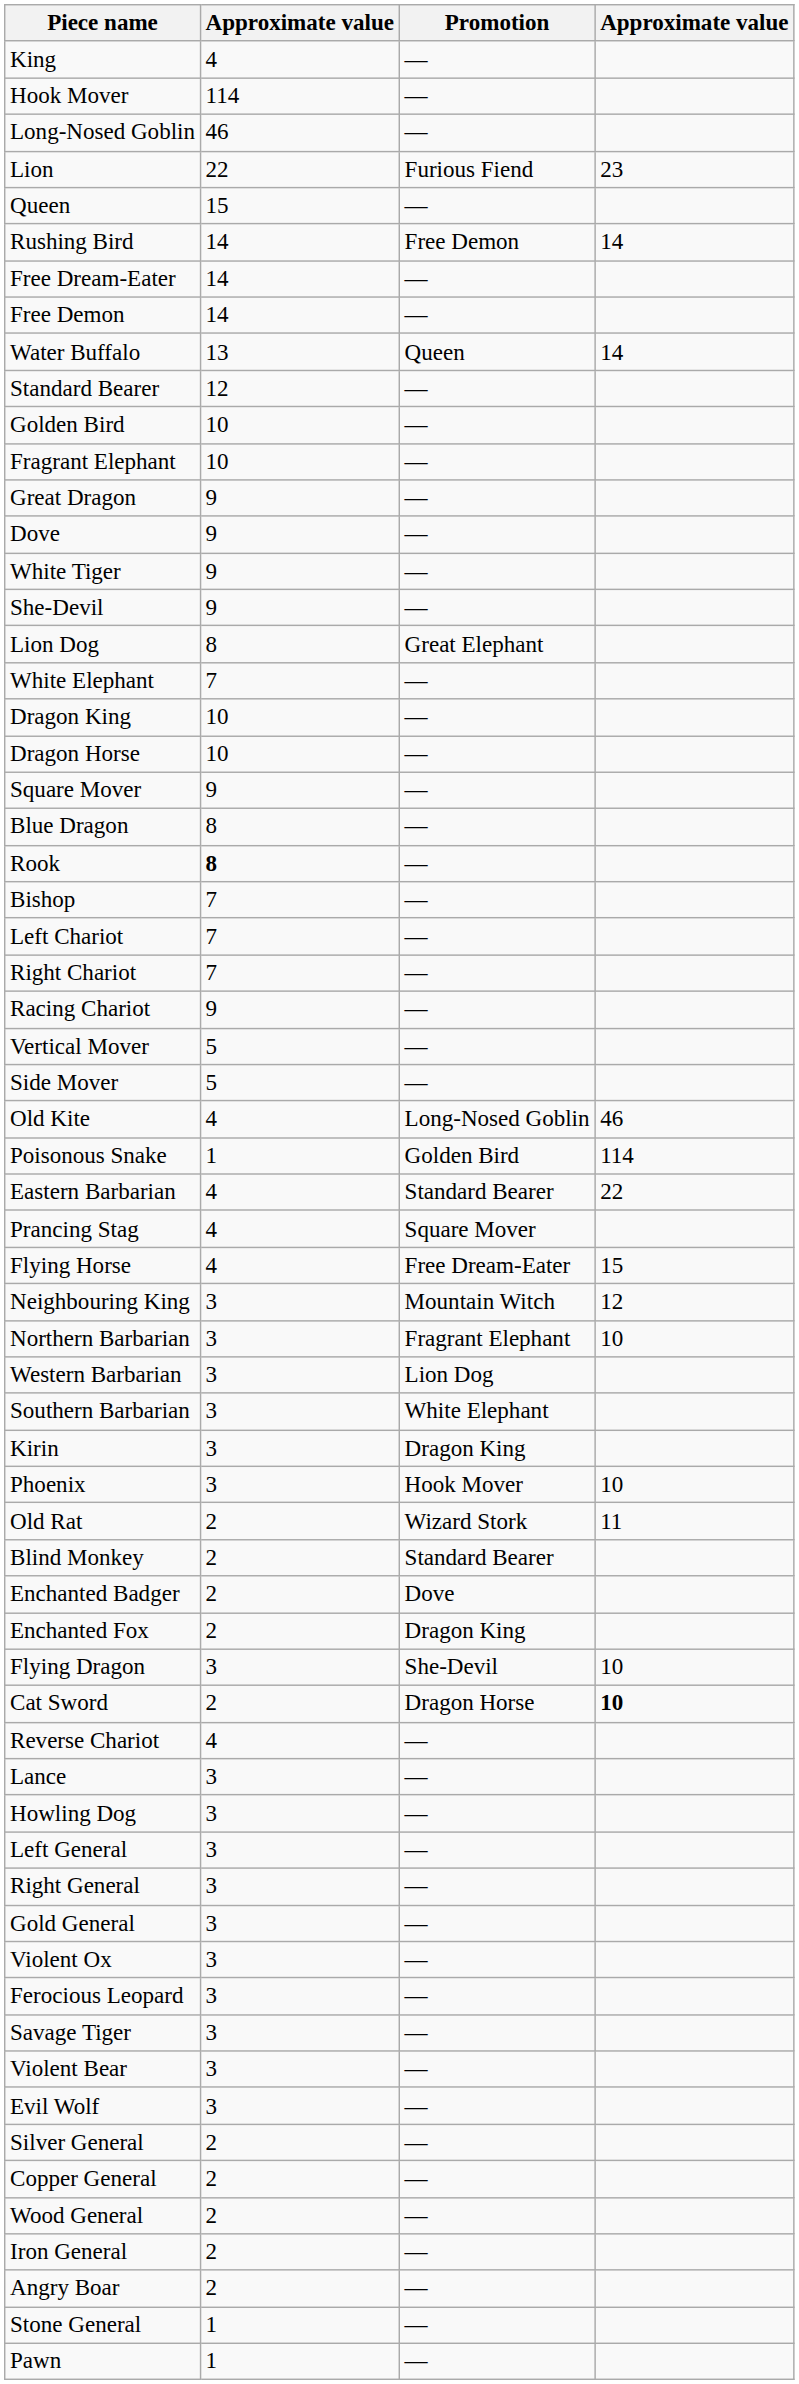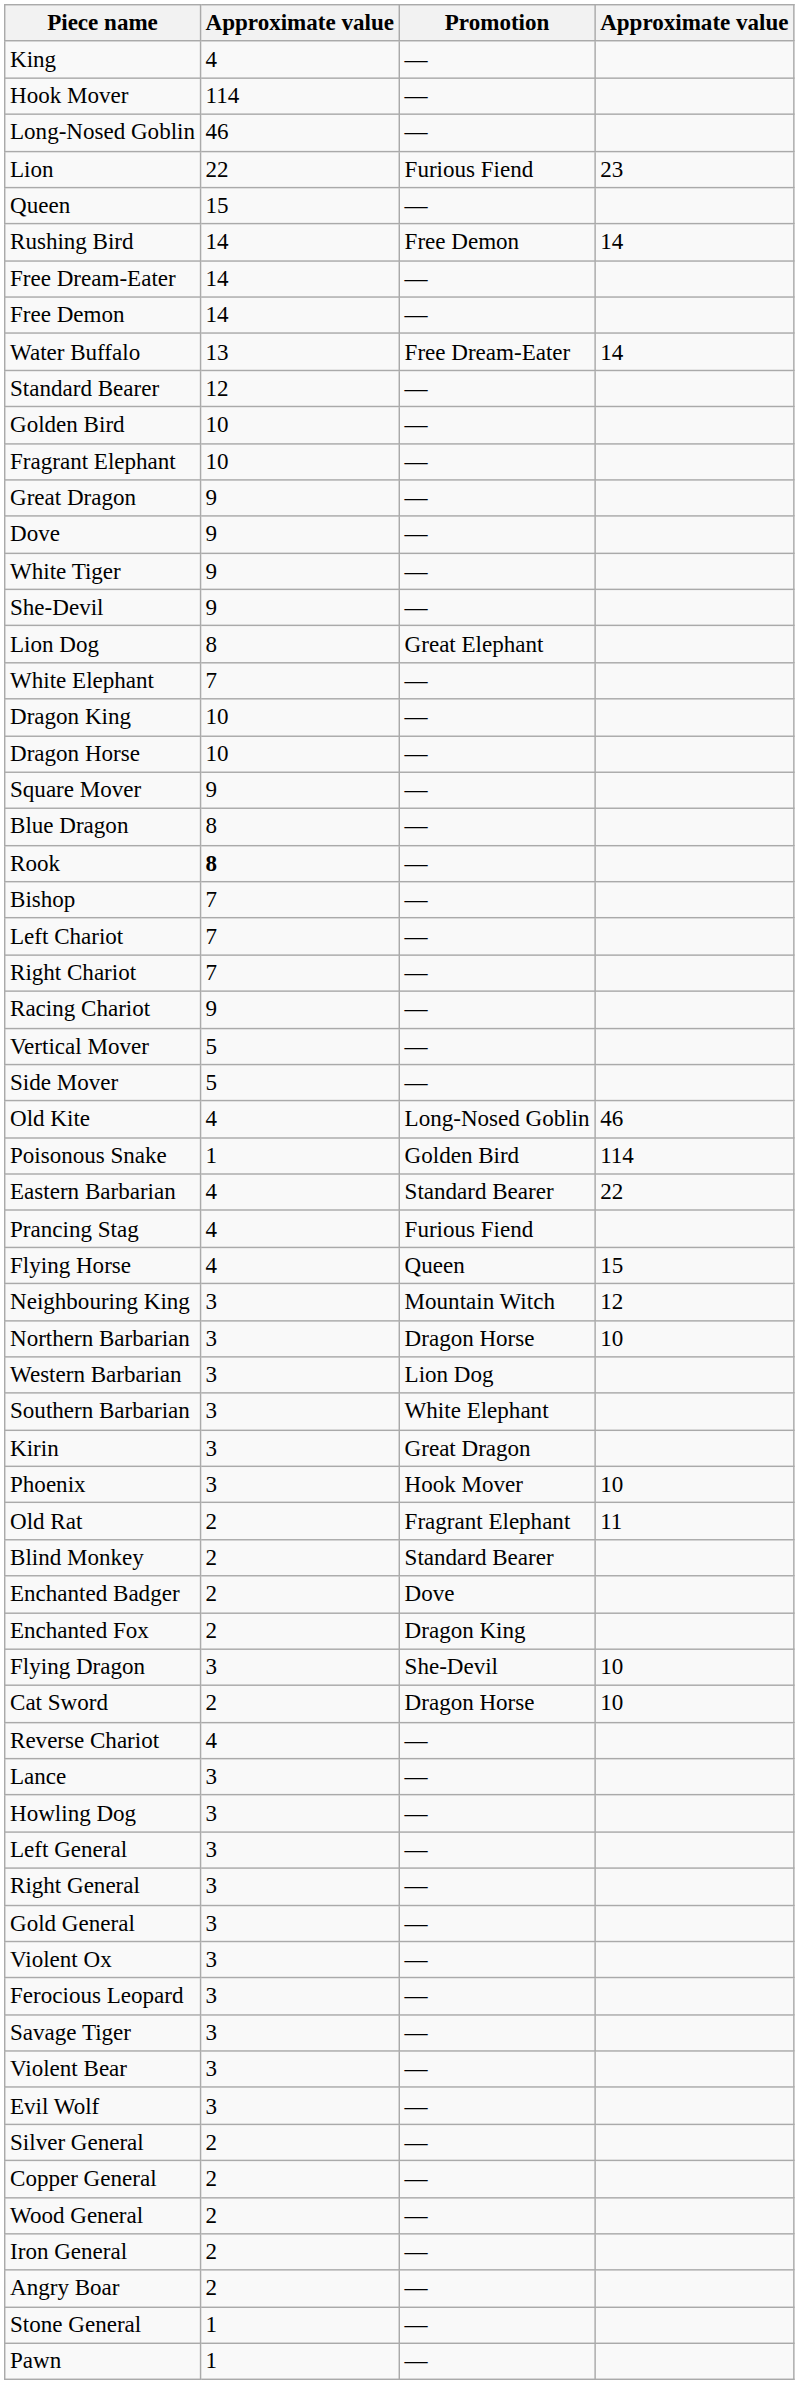Water Buffalo | Promotion: Queen -> Free Dream-Eater
Prancing Stag | Promotion: Square Mover -> Furious Fiend
Flying Horse | Promotion: Free Dream-Eater -> Queen
Northern Barbarian | Promotion: Fragrant Elephant -> Dragon Horse
Kirin | Promotion: Dragon King -> Great Dragon
Old Rat | Promotion: Wizard Stork -> Fragrant Elephant
Cat Sword | column 4: bold -> normal
